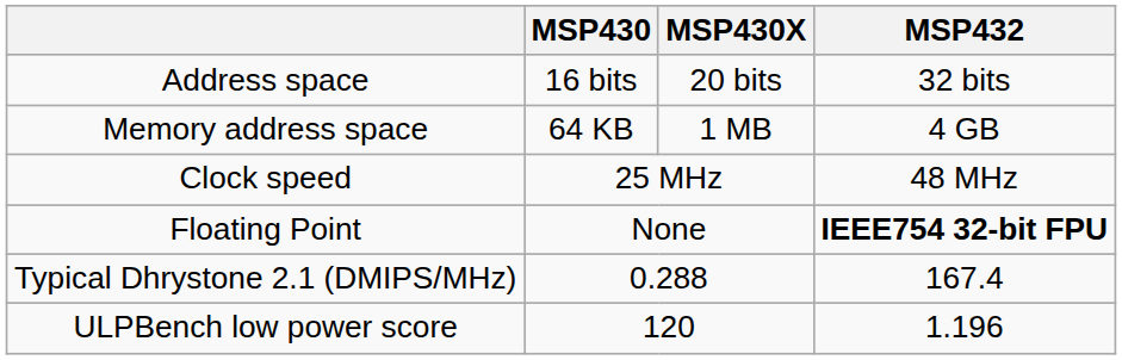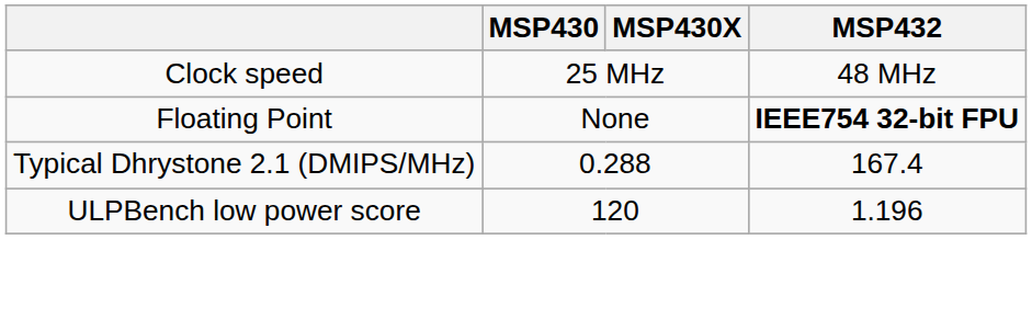- row: Address space | 16 bits | 20 bits | 32 bits
- row: Memory address space | 64 KB | 1 MB | 4 GB
